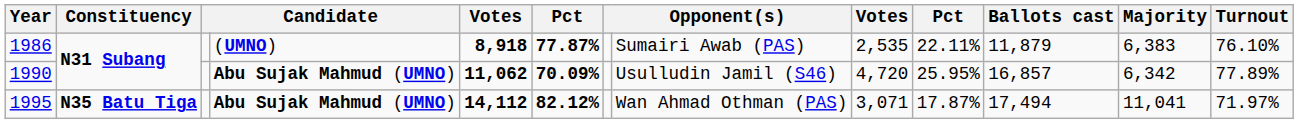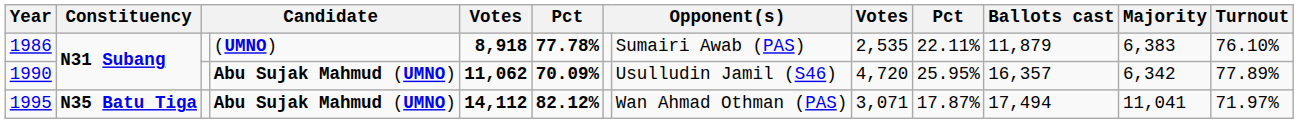1986 | column 6: 77.87% -> 77.78%
1990 | Ballots cast: 16,857 -> 16,357
